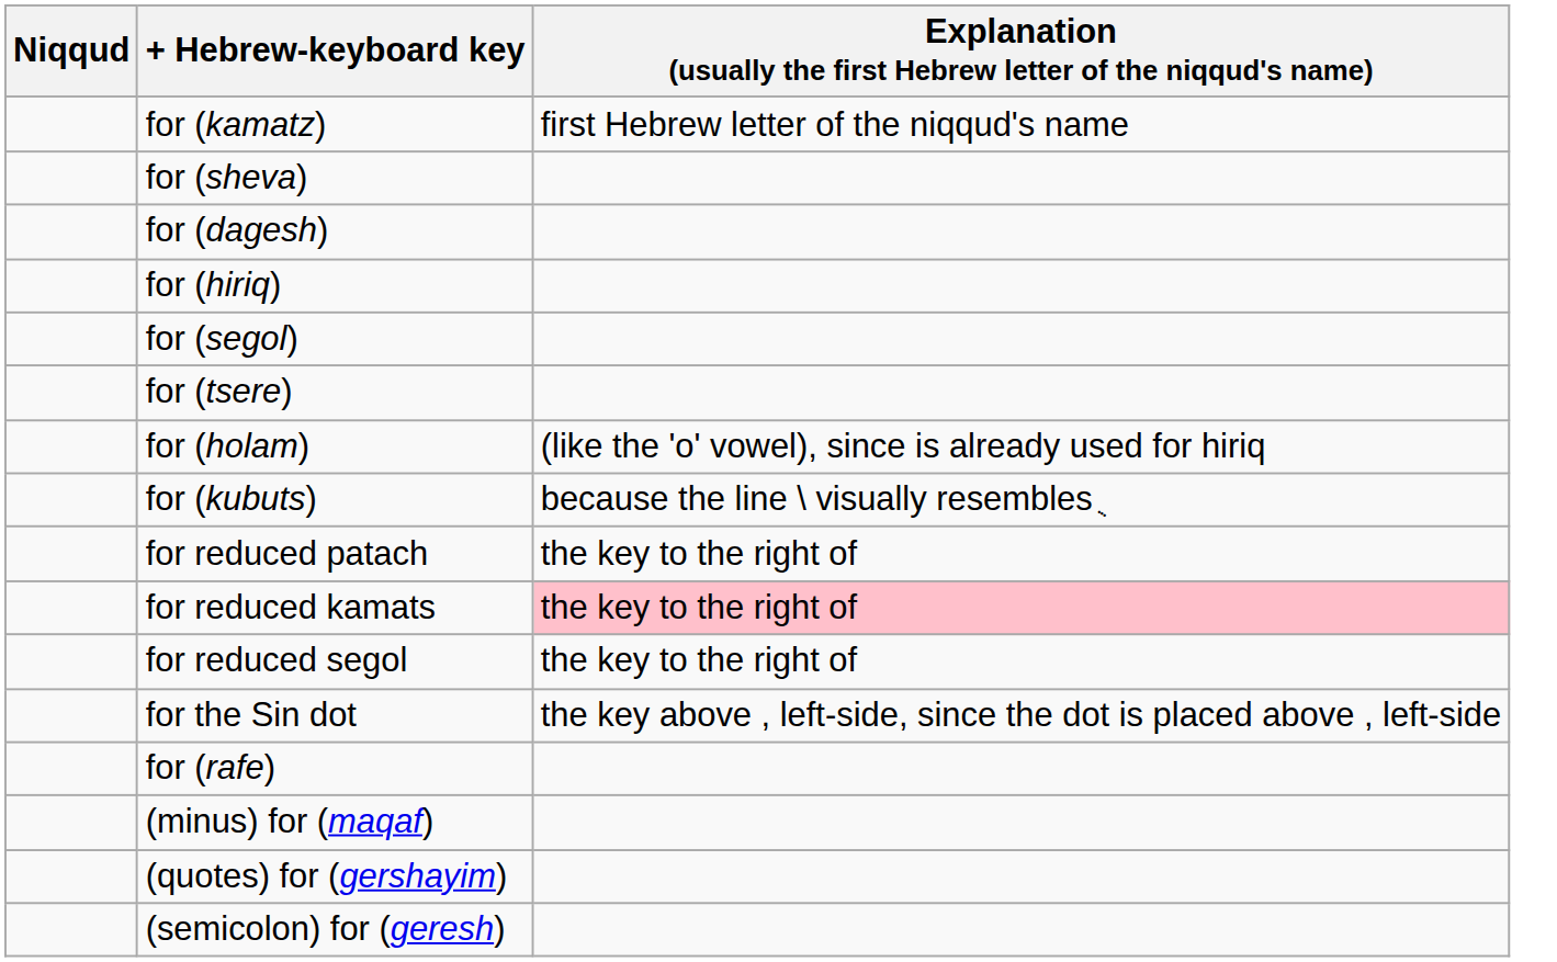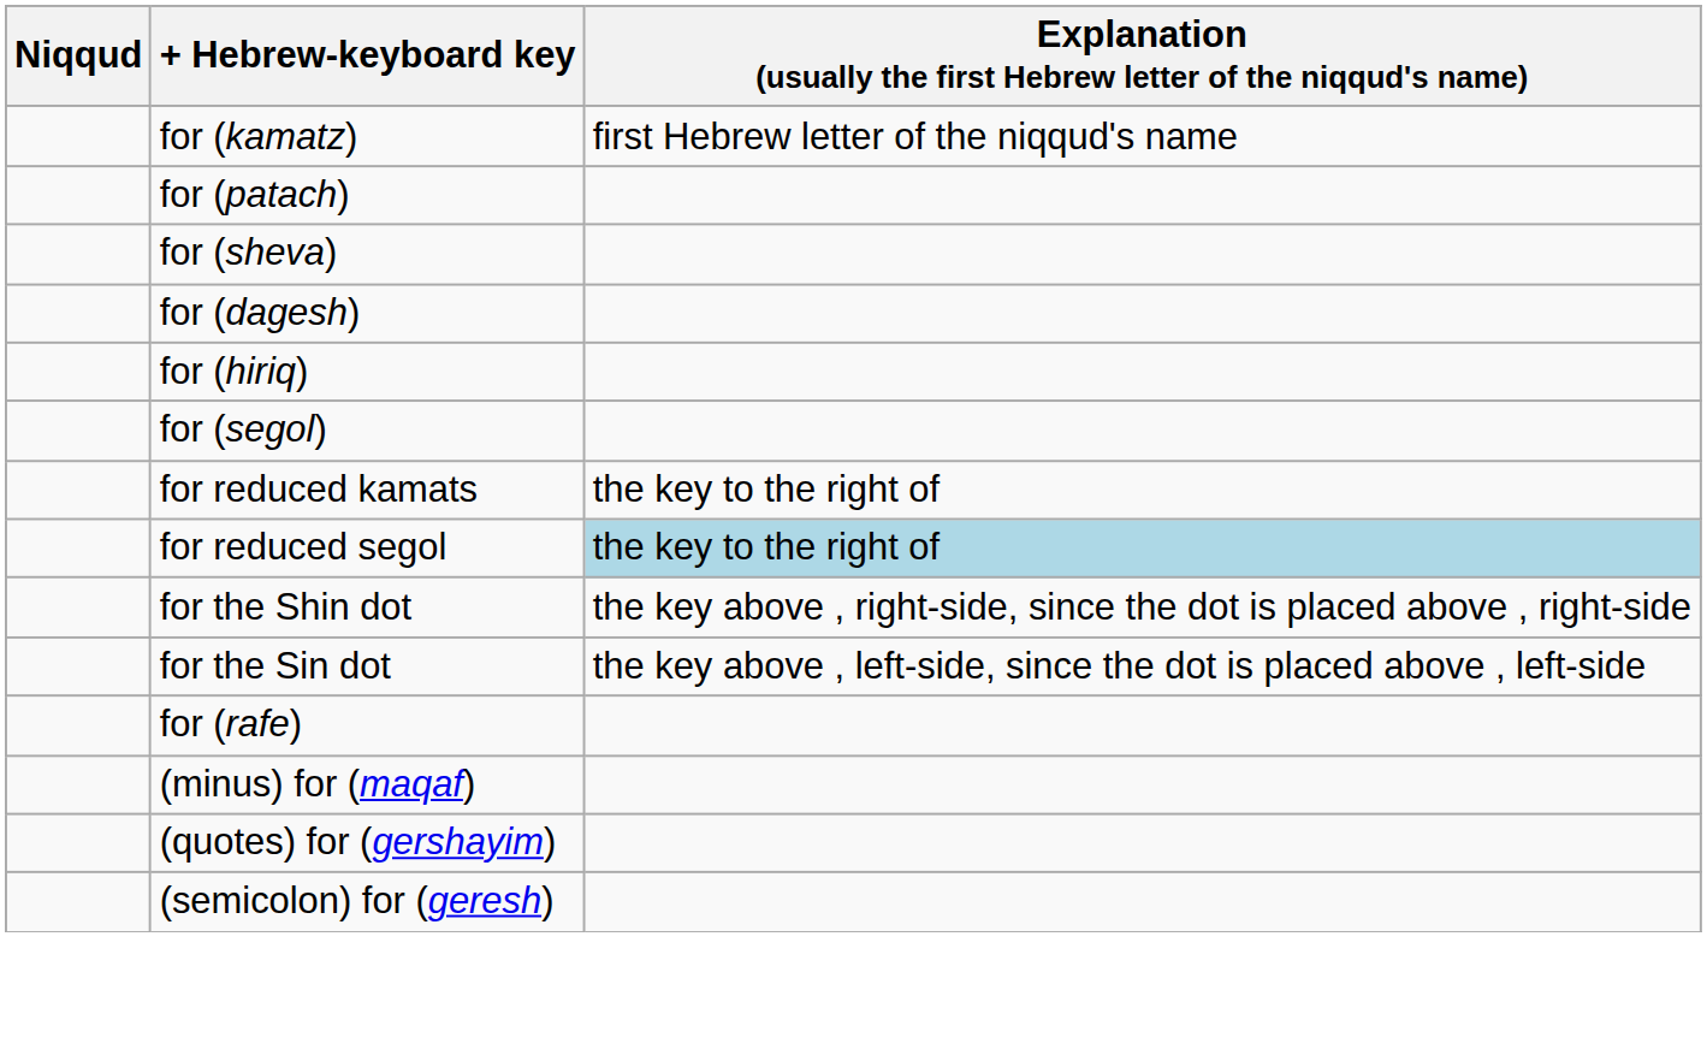+ row: for (patach)
- row: for (tsere)
- row: for (holam) | (like the 'o' vowel), since is already used for hiriq
- row: for (kubuts) | because the line \ visually resembles ֻ
- row: for reduced patach | the key to the right of
for reduced kamats | column 3: pink background -> no background
for reduced segol | column 3: no background -> lightblue background
+ row: for the Shin dot | the key above , right-side, since the dot is placed above , right-side
